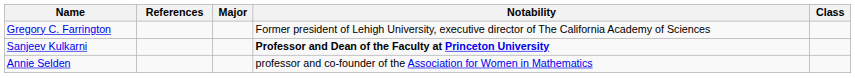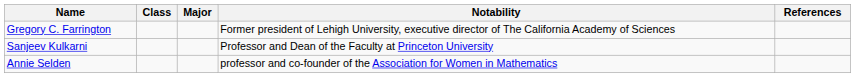columns swapped: Class <-> References
Sanjeev Kulkarni | Notability: bold -> normal
